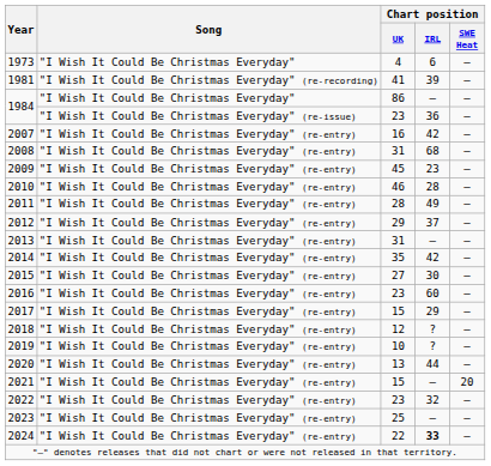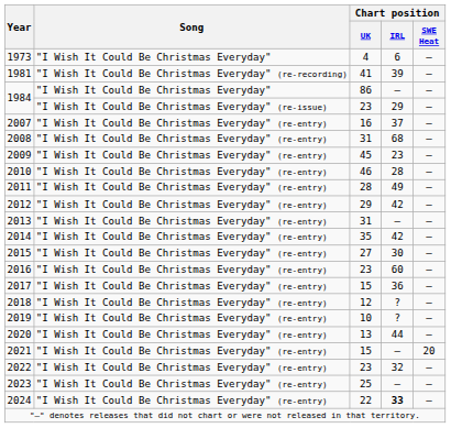1984 / 23 | Chart position / IRL: 36 -> 29
2007 | Chart position / IRL: 42 -> 37
2012 | Chart position / IRL: 37 -> 42
2017 | Chart position / IRL: 29 -> 36
